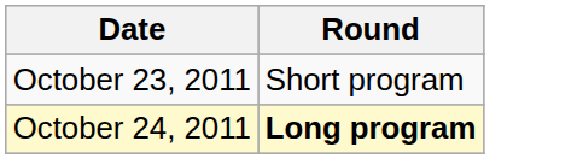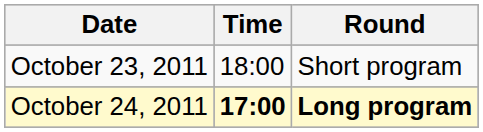+ column: Time | 18:00 | 17:00
